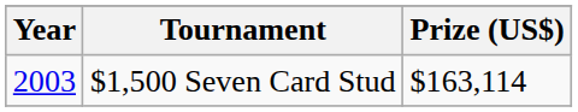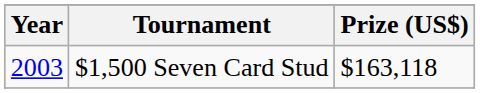$1,500 Seven Card Stud | Prize (US$): $163,114 -> $163,118
